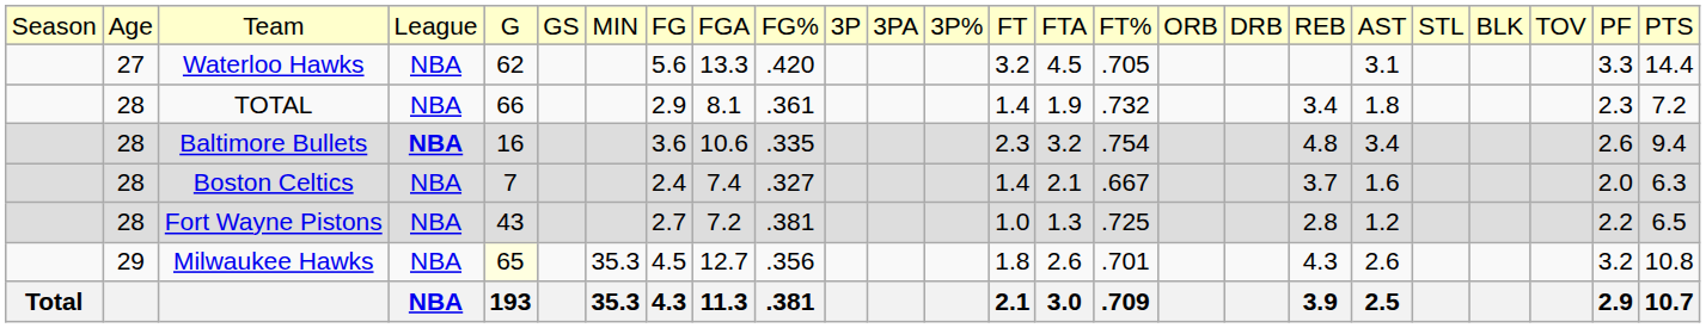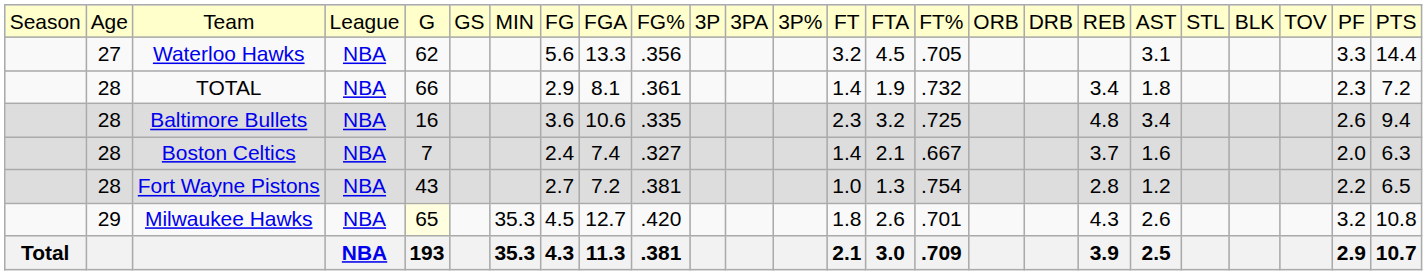Waterloo Hawks | column 10: .420 -> .356
Baltimore Bullets | column 4: bold -> normal
Baltimore Bullets | column 16: .754 -> .725
Fort Wayne Pistons | column 16: .725 -> .754
Milwaukee Hawks | column 10: .356 -> .420
